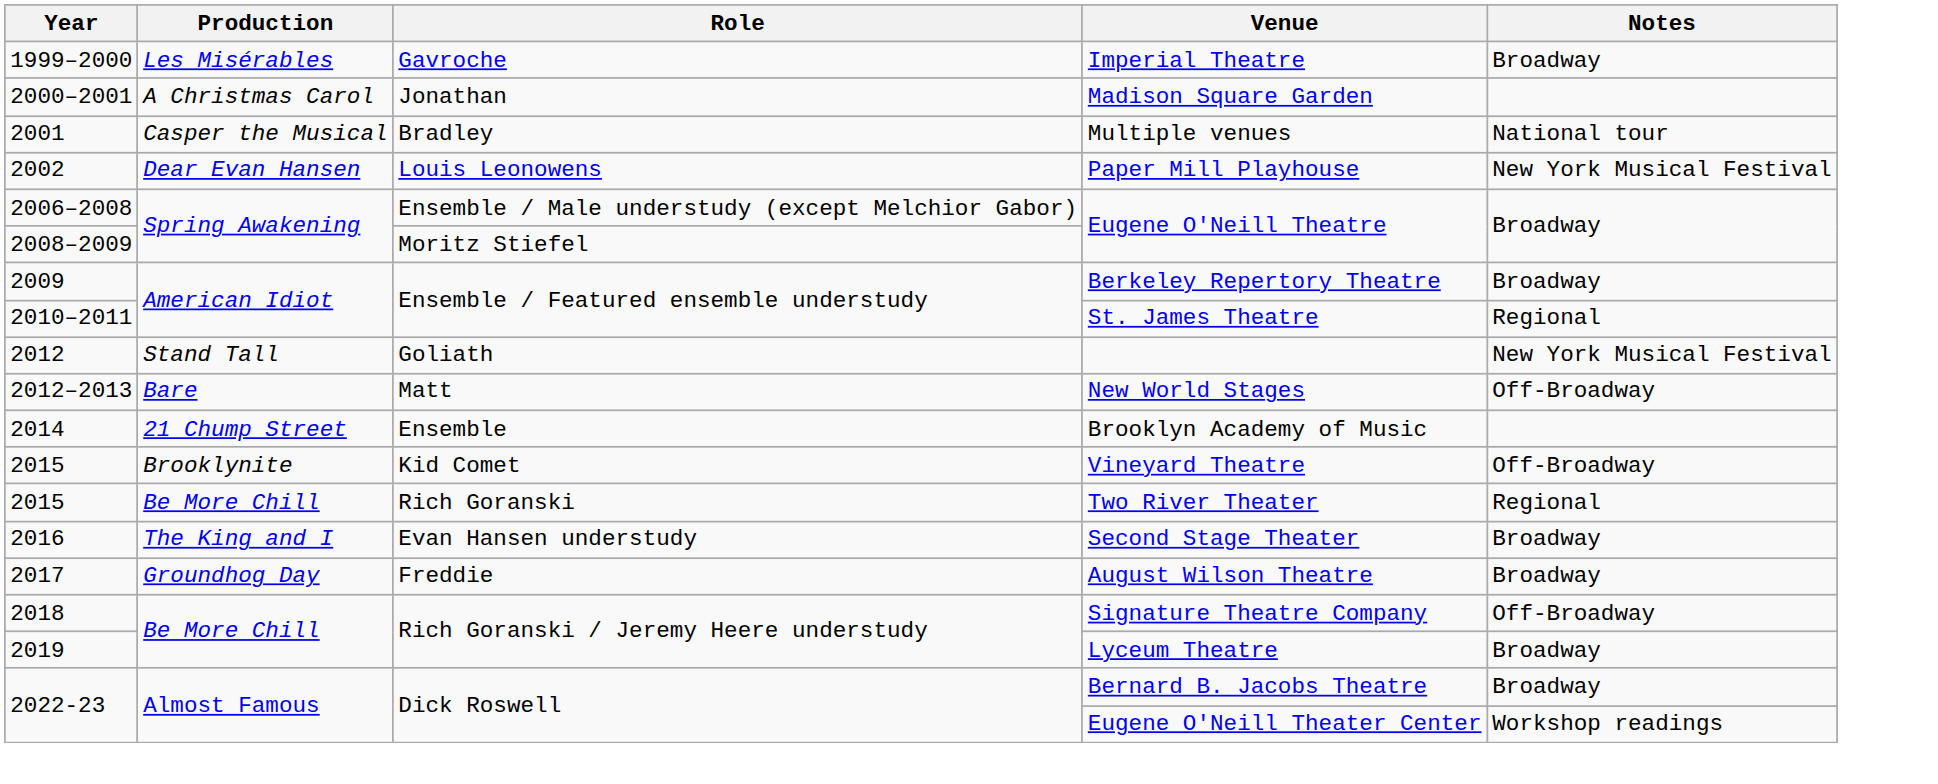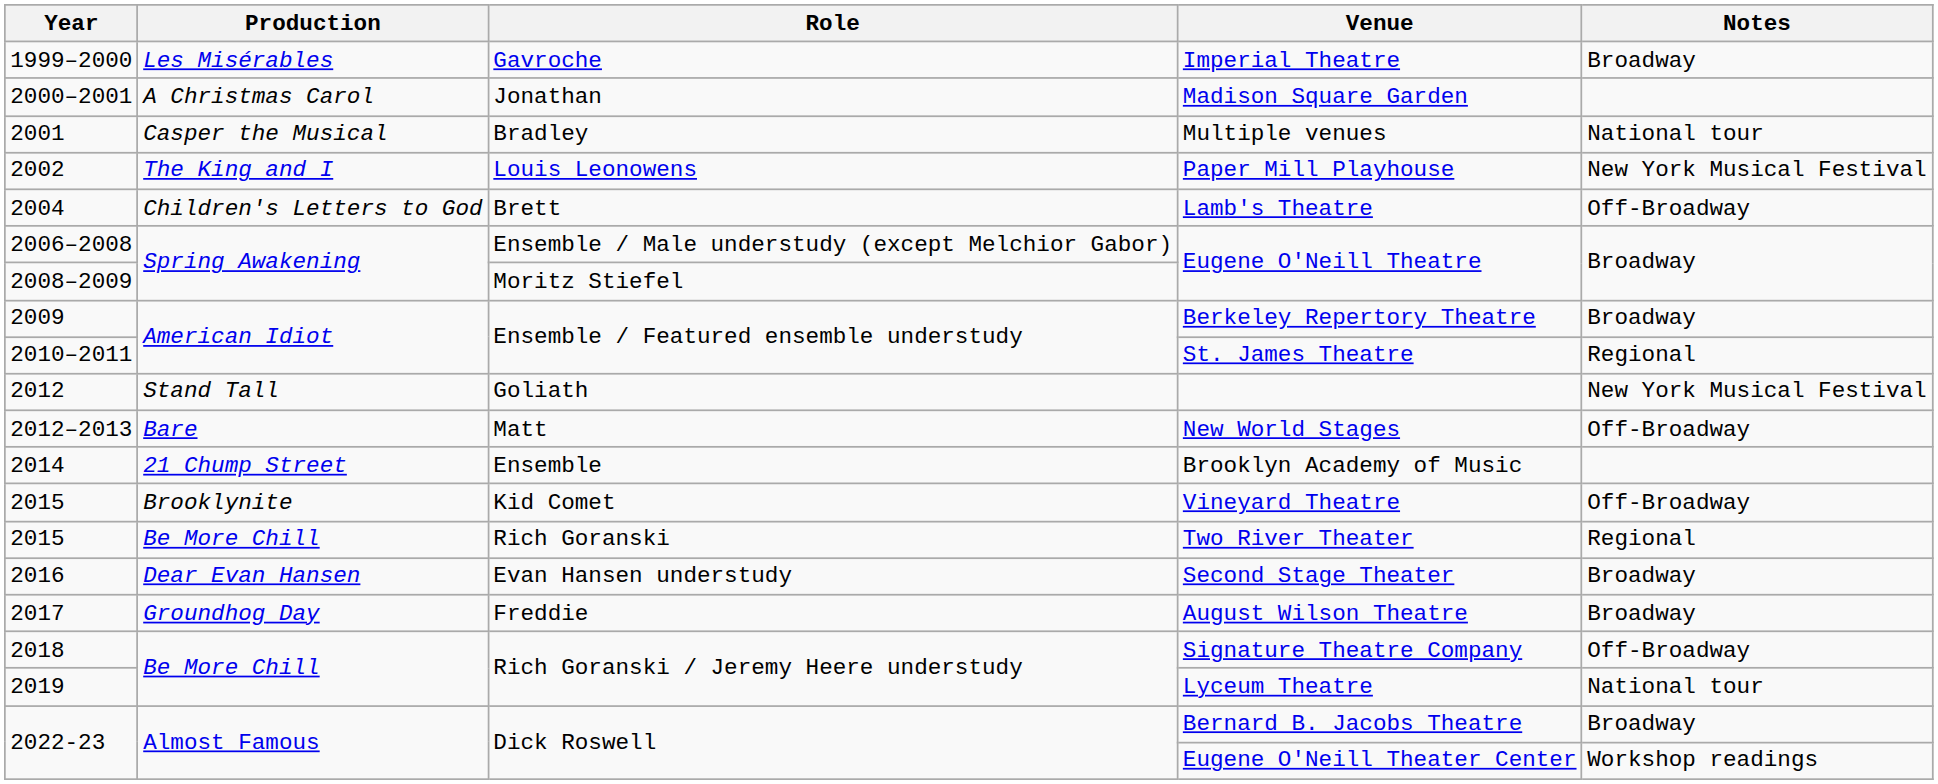Paper Mill Playhouse | Production: Dear Evan Hansen -> The King and I
+ row: 2004 | Children's Letters to God | Brett | Lamb's Theatre | Off-Broadway
Second Stage Theater | Production: The King and I -> Dear Evan Hansen
Lyceum Theatre | Notes: Broadway -> National tour
